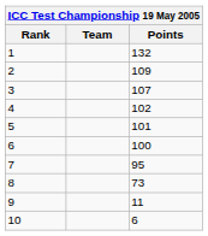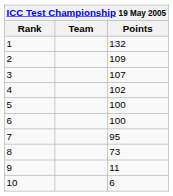5 | Points: 101 -> 100
